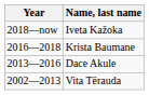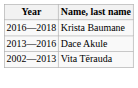- row: 2018—now | Iveta Kažoka
